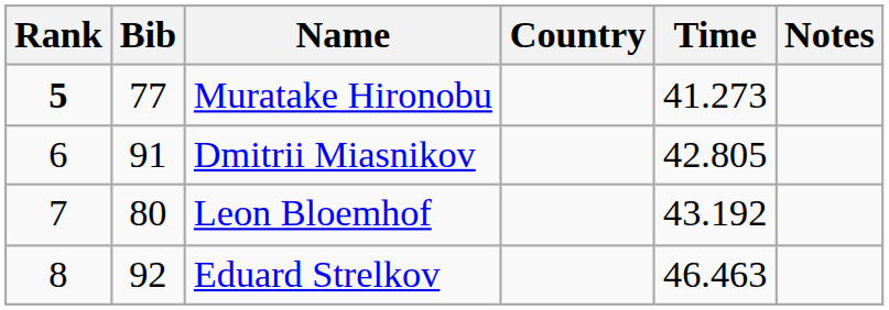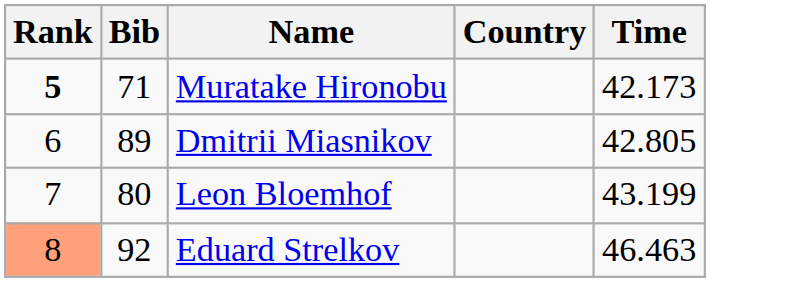- column: Notes
Muratake Hironobu | Bib: 77 -> 71
Muratake Hironobu | Time: 41.273 -> 42.173
Dmitrii Miasnikov | Bib: 91 -> 89
Leon Bloemhof | Time: 43.192 -> 43.199
Eduard Strelkov | Rank: no background -> lightsalmon background
